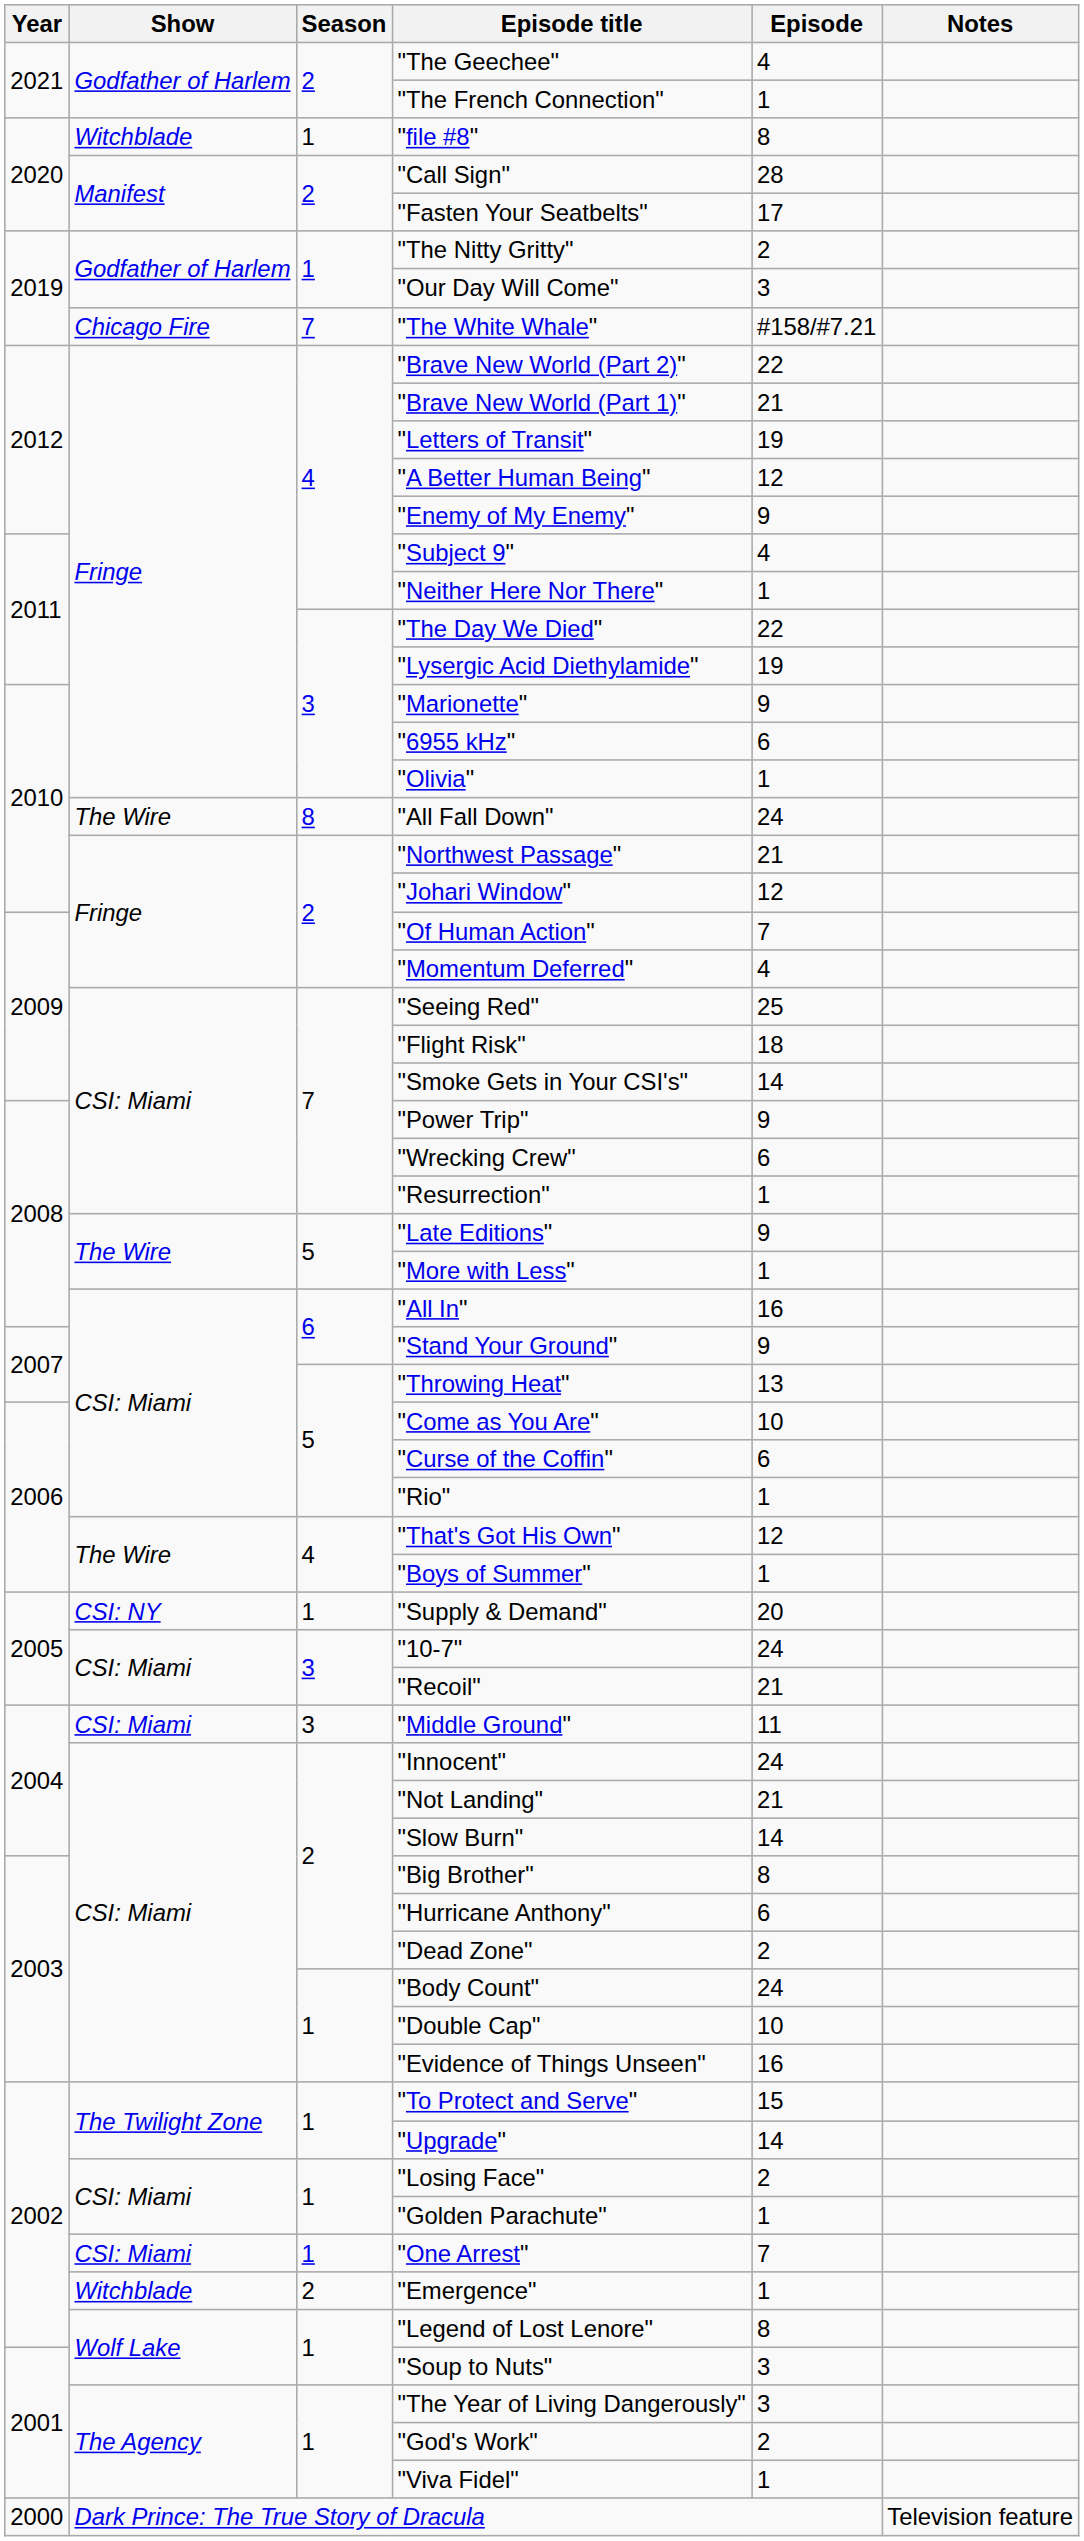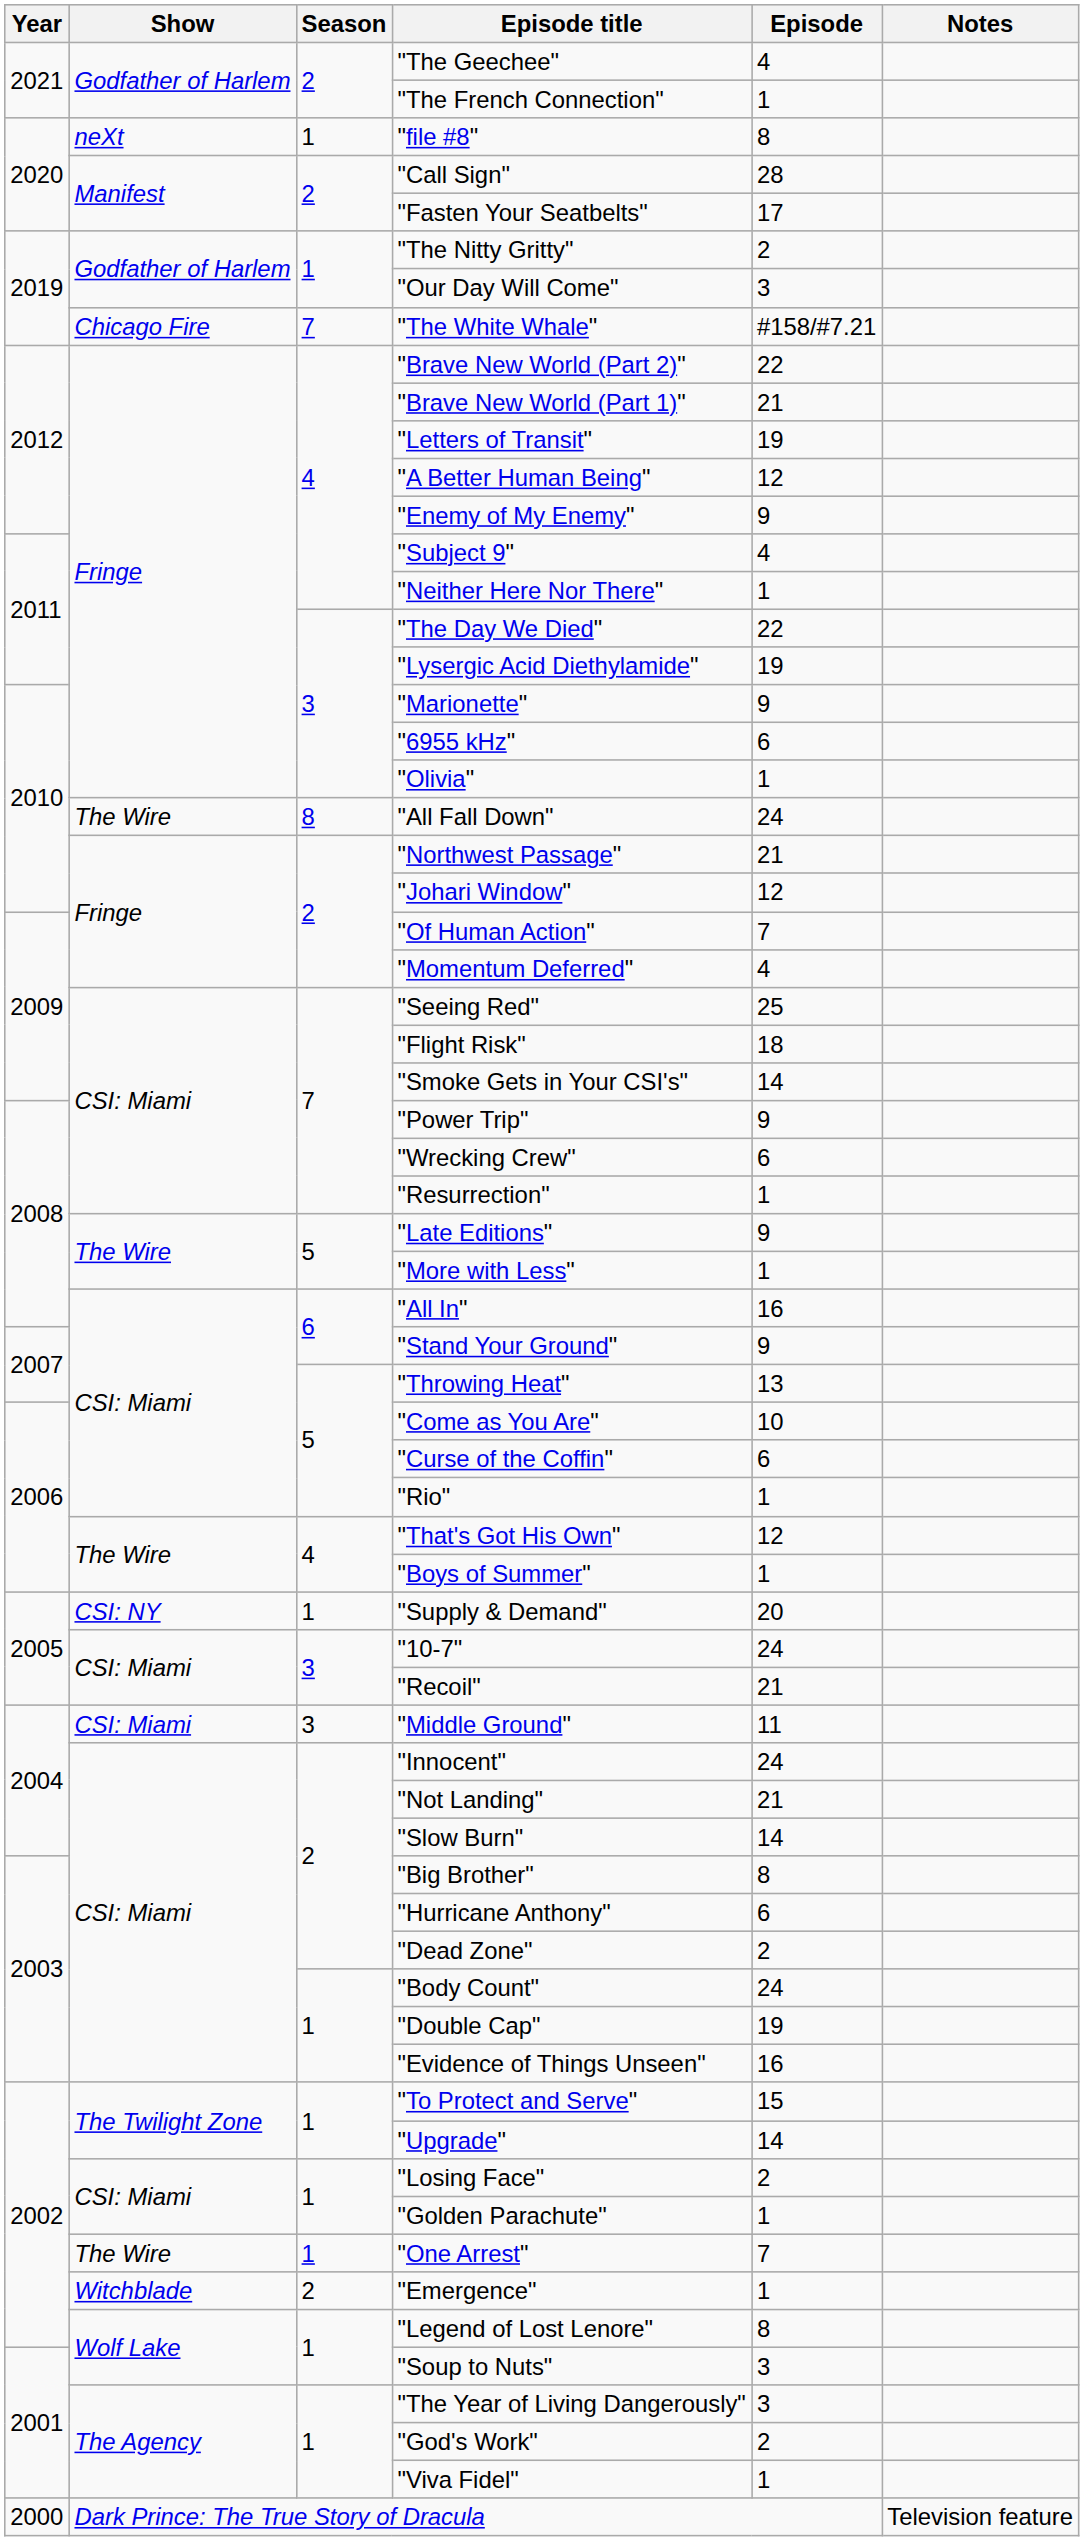"file #8" | Show: Witchblade -> neXt
"Double Cap" | Episode: 10 -> 19
"One Arrest" | Show: CSI: Miami -> The Wire
